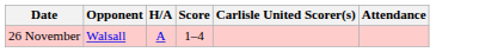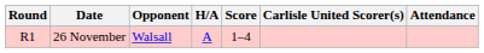+ column: Round | R1
